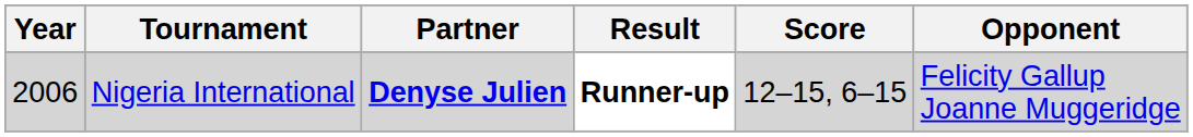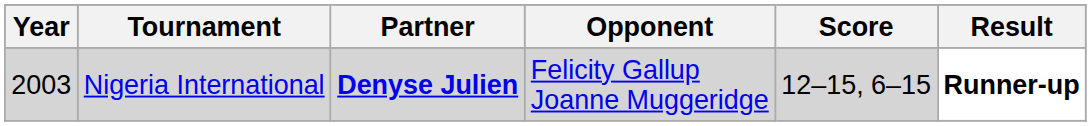columns swapped: Opponent <-> Result
Nigeria International | Year: 2006 -> 2003
